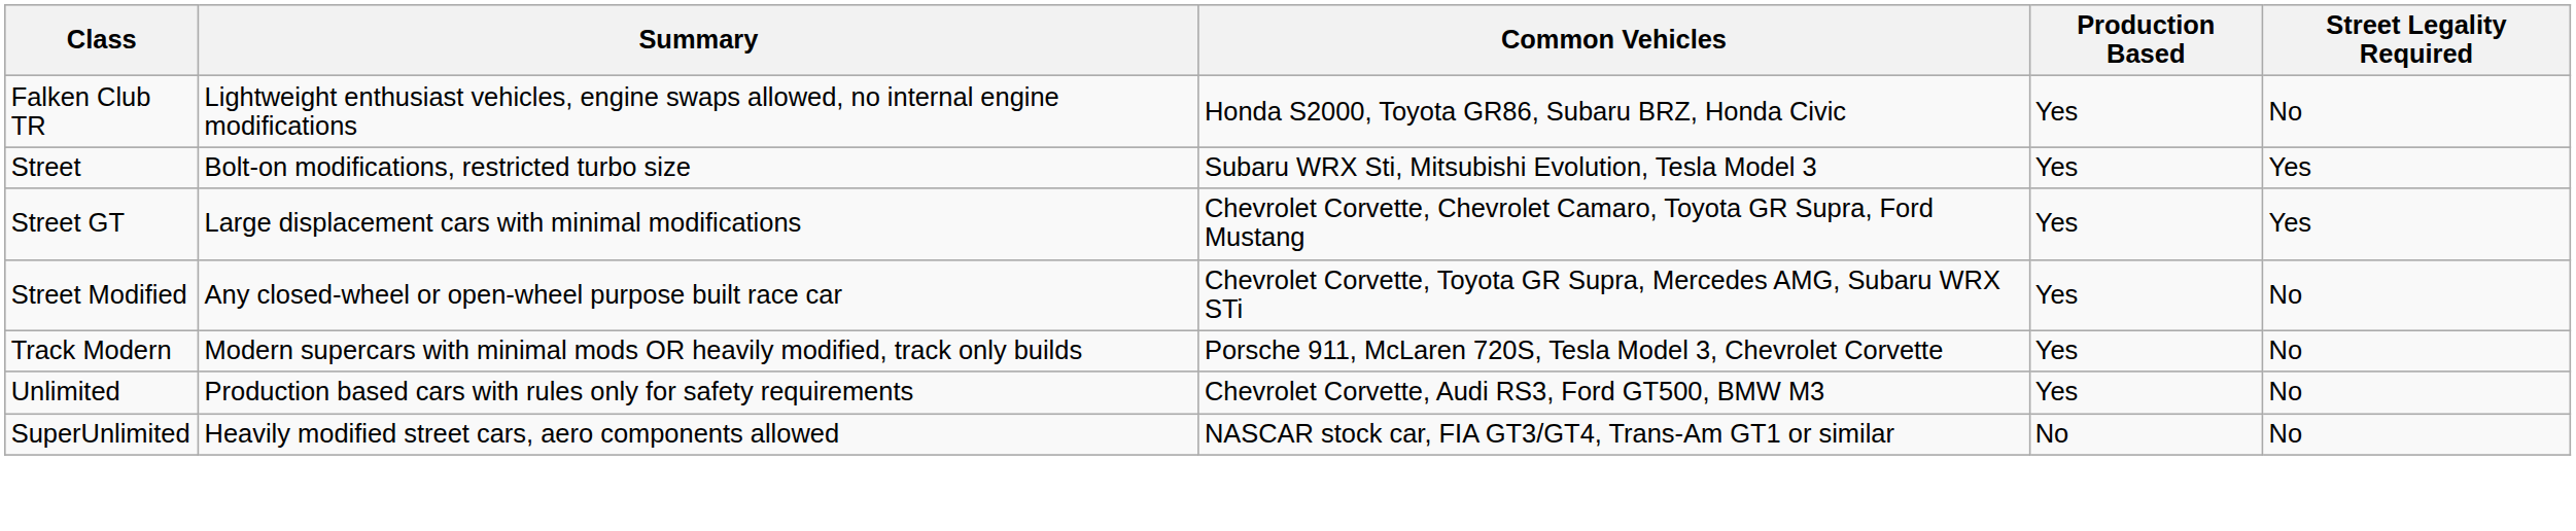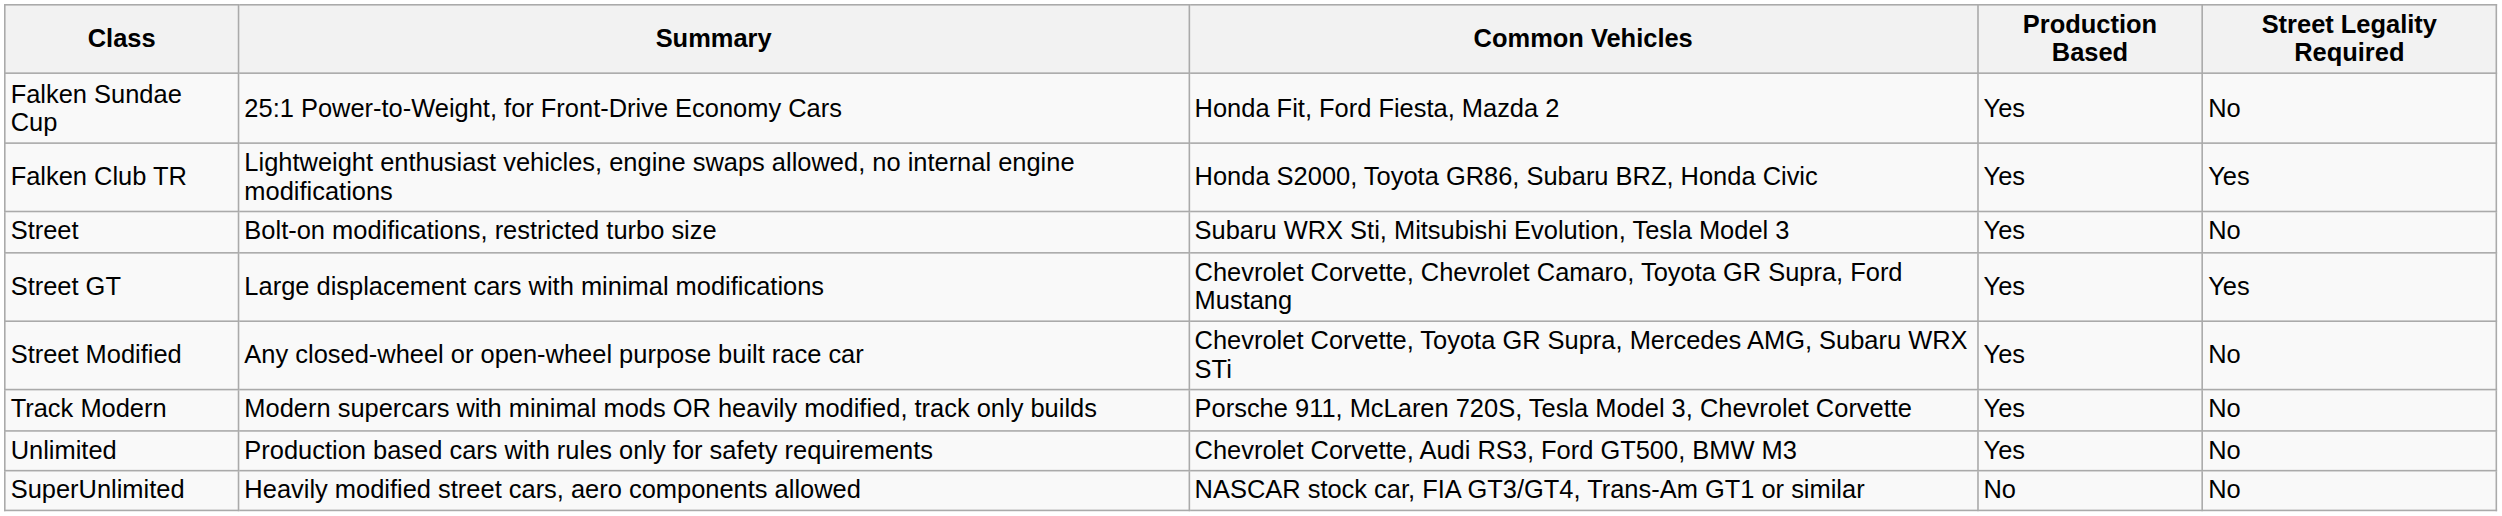+ row: Falken Sundae Cup | 25:1 Power-to-Weight, for Front-Drive Economy Cars | Honda Fit, Ford Fiesta, Mazda 2 | Yes | No
Falken Club TR | Street Legality Required: No -> Yes
Street | Street Legality Required: Yes -> No
